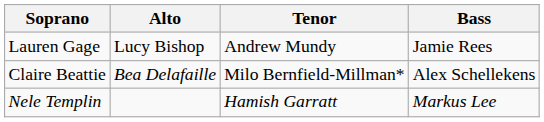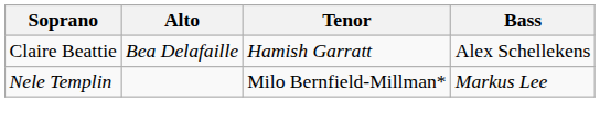- row: Lauren Gage | Lucy Bishop | Andrew Mundy | Jamie Rees
Claire Beattie | Tenor: Milo Bernfield-Millman* -> Hamish Garratt
Nele Templin | Tenor: Hamish Garratt -> Milo Bernfield-Millman*
